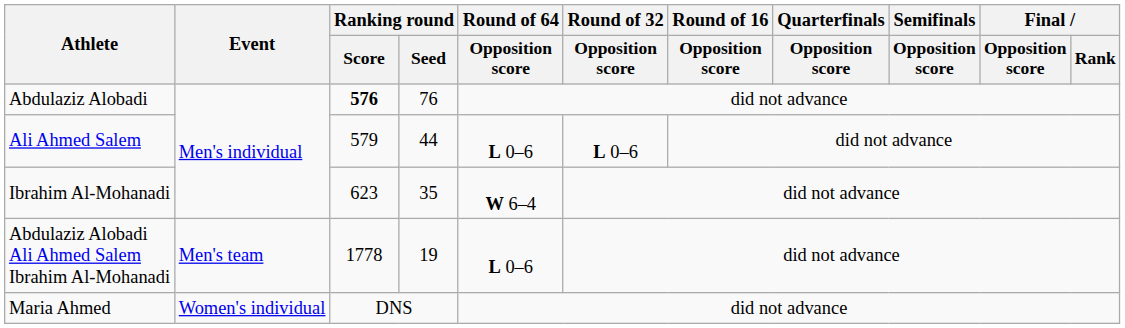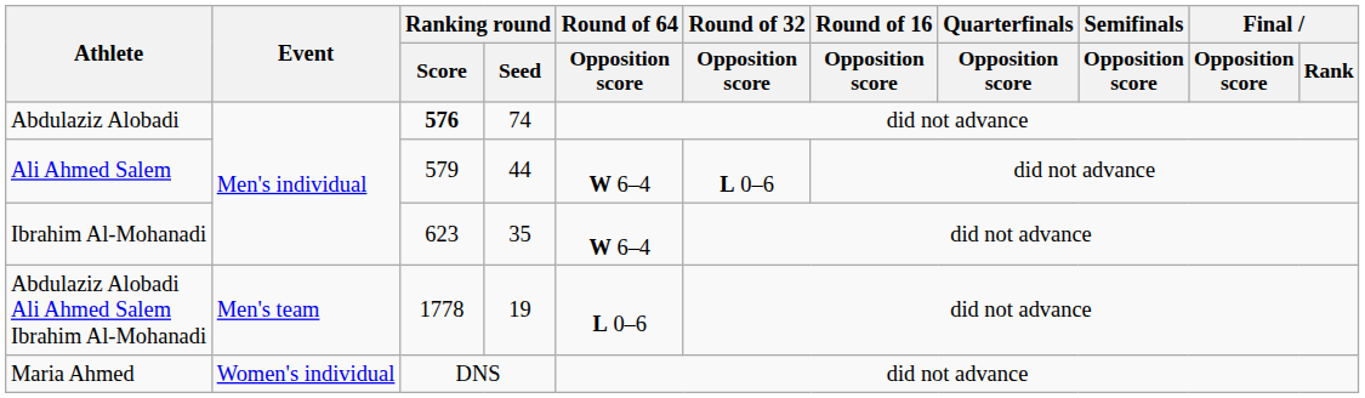Abdulaziz Alobadi | Ranking round / Seed: 76 -> 74
Ali Ahmed Salem | Round of 64 / Opposition score: L 0–6 -> W 6–4
